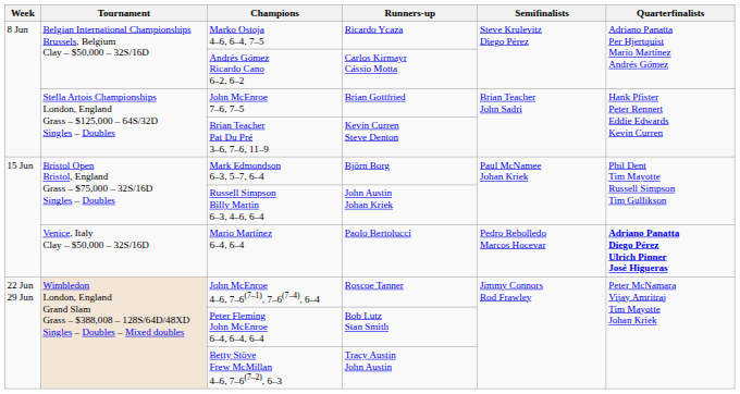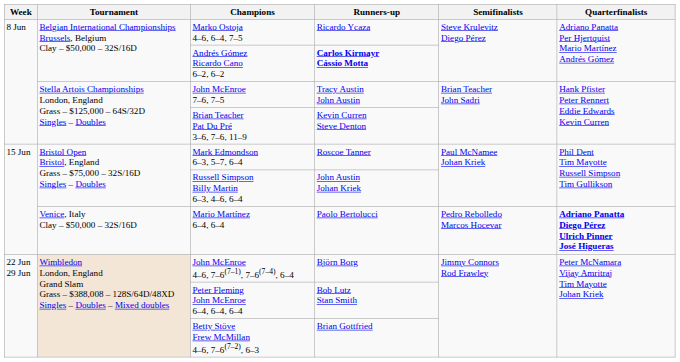Andrés Gómez Ricardo Cano 6–2, 6–2 | Runners-up: normal -> bold
John McEnroe 7–6, 7–5 | Runners-up: Brian Gottfried -> Tracy Austin John Austin
Mark Edmondson 6–3, 5–7, 6–4 | Runners-up: Björn Borg -> Roscoe Tanner
John McEnroe 4–6, 7–6(7–1), 7–6(7–4), 6–4 | Runners-up: Roscoe Tanner -> Björn Borg
Betty Stöve Frew McMillan 4–6, 7–6(7–2), 6–3 | Runners-up: Tracy Austin John Austin -> Brian Gottfried
